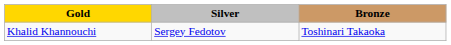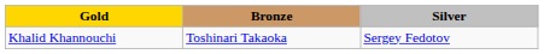columns swapped: Silver <-> Bronze
